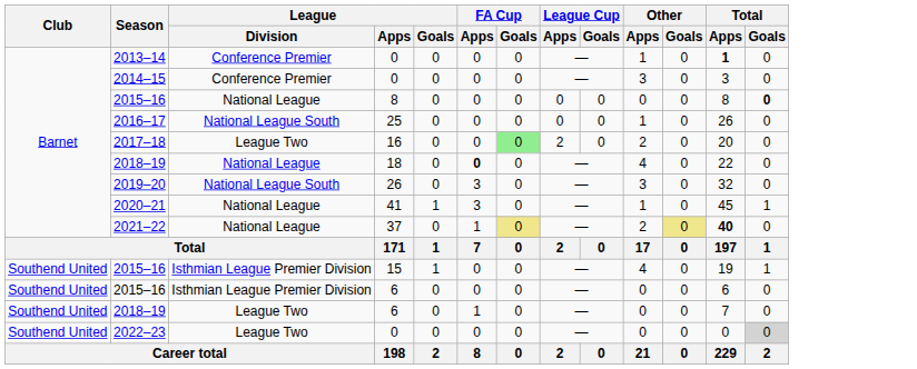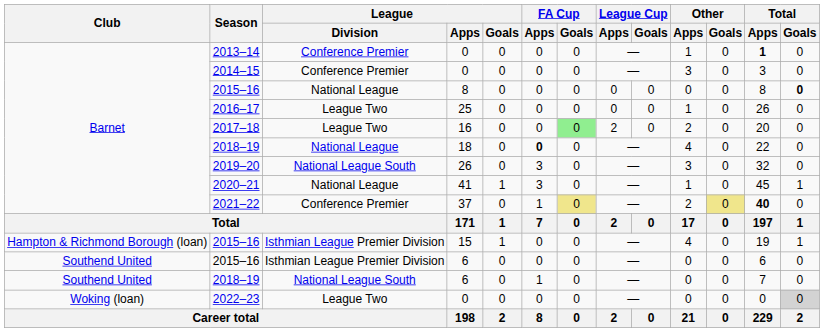2016–17 | League / Division: National League South -> League Two
2021–22 | League / Division: National League -> Conference Premier
2015–16 / 15 | Club: Southend United -> Hampton & Richmond Borough (loan)
2018–19 / 6 | League / Division: League Two -> National League South
2022–23 | Club: Southend United -> Woking (loan)
